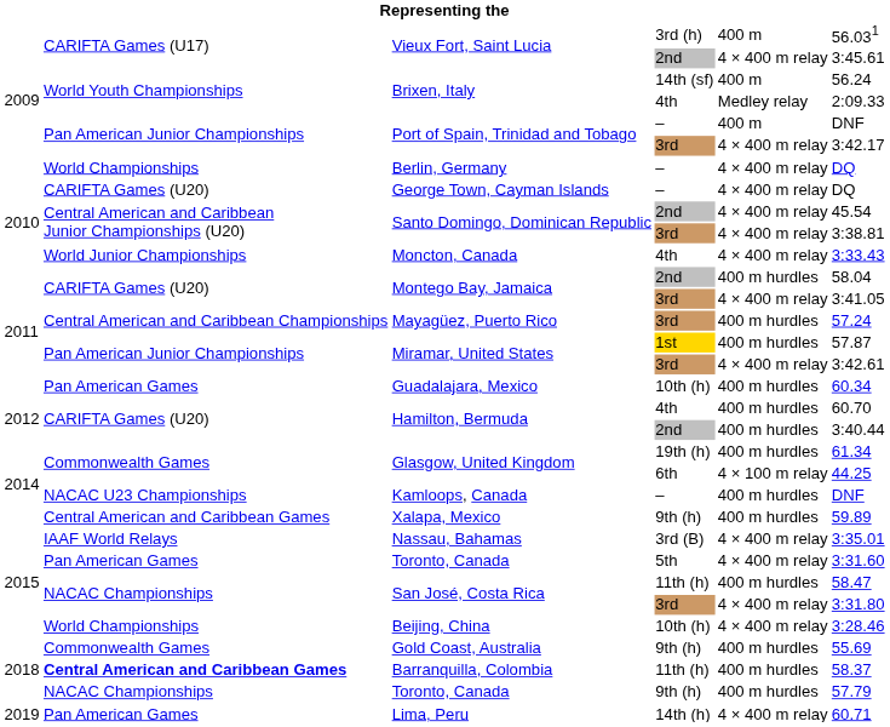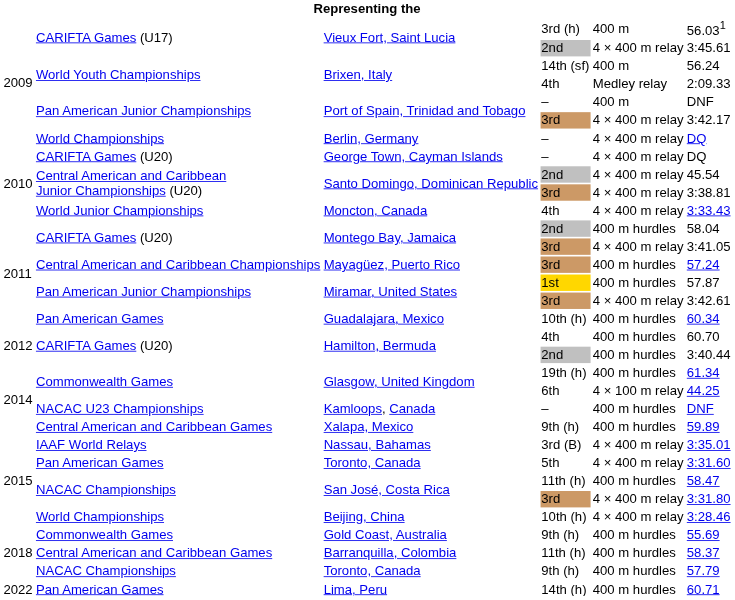Barranquilla, Colombia | column 2: bold -> normal
Lima, Peru | column 1: 2019 -> 2022
Lima, Peru | column 5: 4 × 400 m relay -> 400 m hurdles
